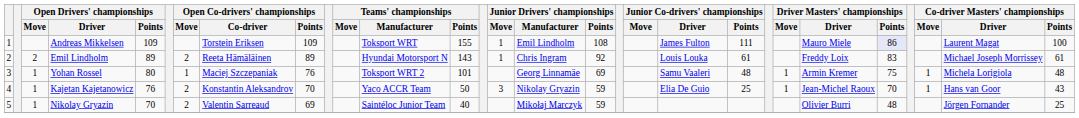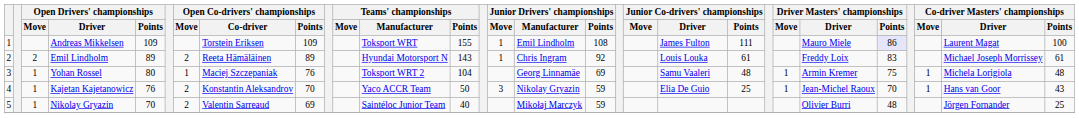Yohan Rossel | Teams' championships / Points: 101 -> 104
